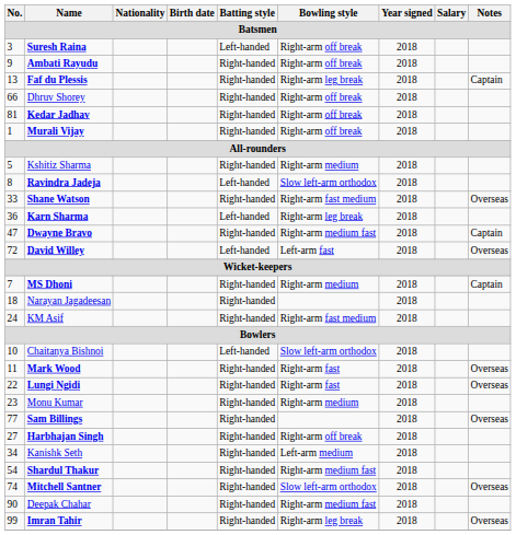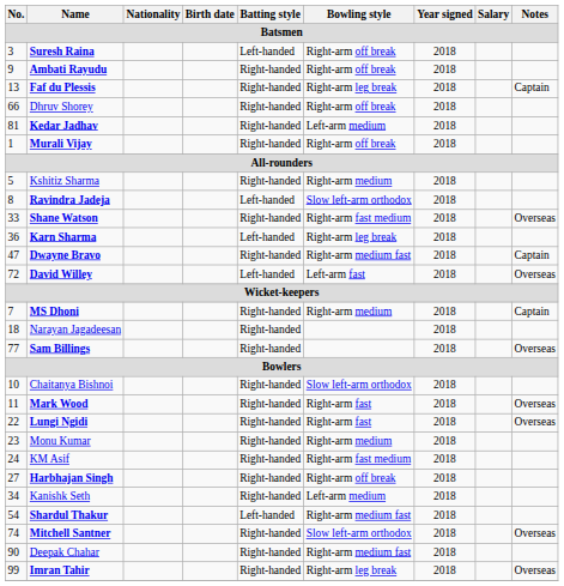Kedar Jadhav | Bowling style: Right-arm off break -> Left-arm medium
rows swapped: Sam Billings <-> KM Asif
Chaitanya Bishnoi | Batting style: Left-handed -> Right-handed
Shardul Thakur | Batting style: Right-handed -> Left-handed
